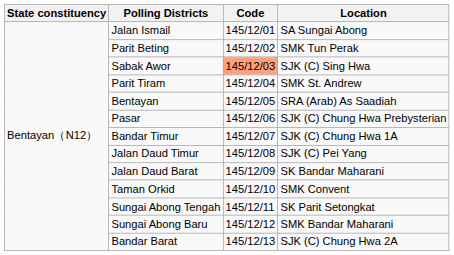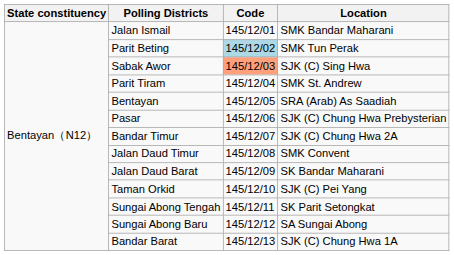Jalan Ismail | Location: SA Sungai Abong -> SMK Bandar Maharani
Parit Beting | Code: no background -> lightblue background
Bandar Timur | Location: SJK (C) Chung Hwa 1A -> SJK (C) Chung Hwa 2A
Jalan Daud Timur | Location: SJK (C) Pei Yang -> SMK Convent
Taman Orkid | Location: SMK Convent -> SJK (C) Pei Yang
Sungai Abong Baru | Location: SMK Bandar Maharani -> SA Sungai Abong
Bandar Barat | Location: SJK (C) Chung Hwa 2A -> SJK (C) Chung Hwa 1A
